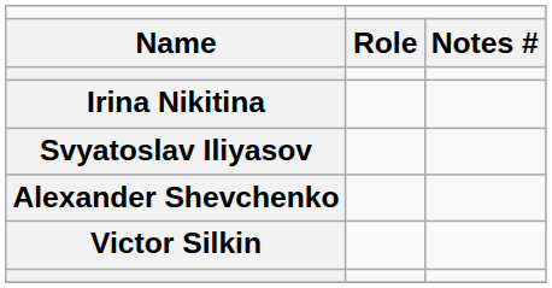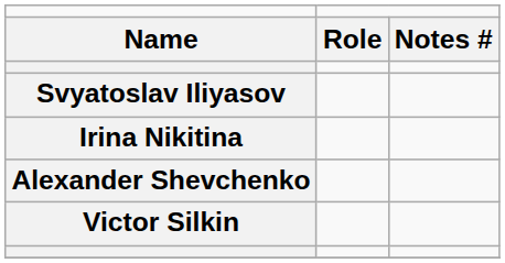rows swapped: Svyatoslav Iliyasov <-> Irina Nikitina
